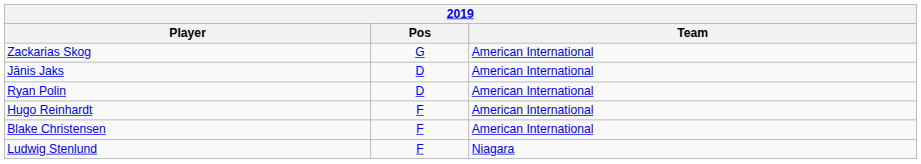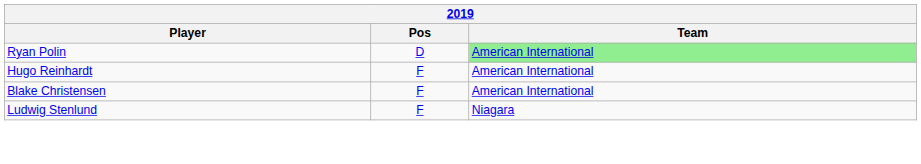- row: Zackarias Skog | G | American International
- row: Jānis Jaks | D | American International
Ryan Polin | Team: no background -> lightgreen background
